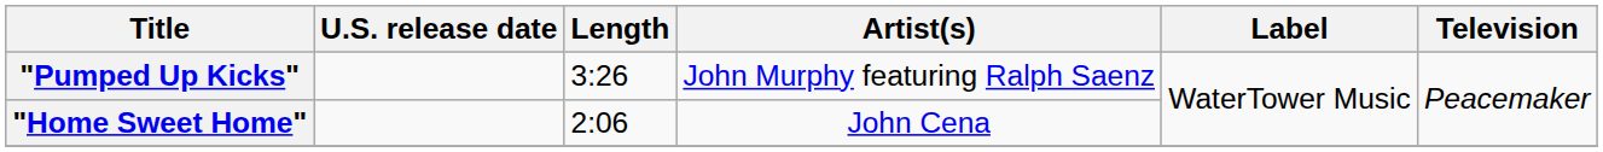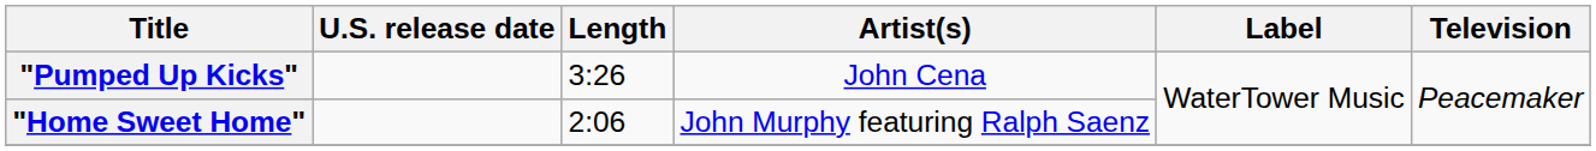"Pumped Up Kicks" | Artist(s): John Murphy featuring Ralph Saenz -> John Cena
"Home Sweet Home" | Artist(s): John Cena -> John Murphy featuring Ralph Saenz
